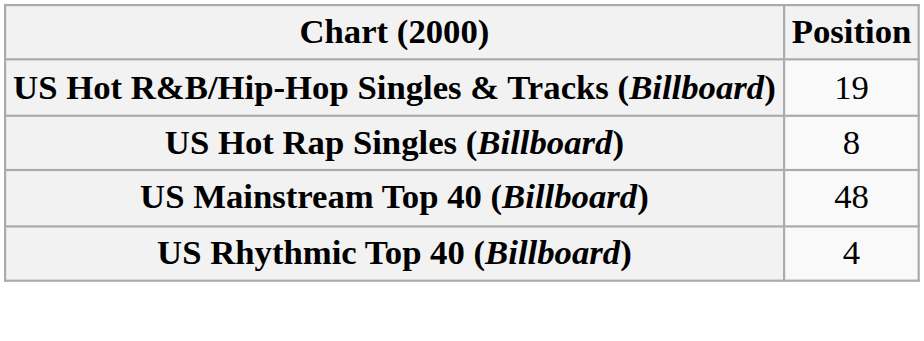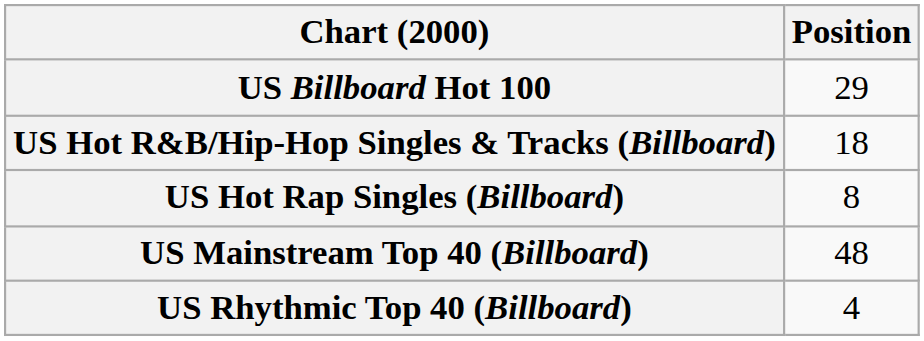+ row: US Billboard Hot 100 | 29
US Hot R&B/Hip-Hop Singles & Tracks (Billboard) | Position: 19 -> 18
